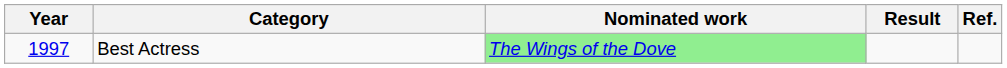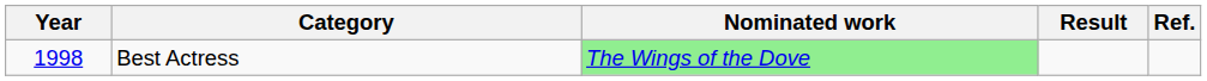Best Actress | Year: 1997 -> 1998
